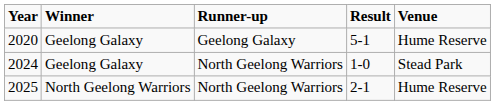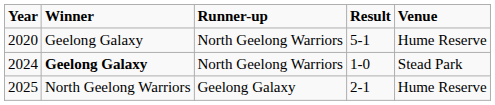2020 | Runner-up: Geelong Galaxy -> North Geelong Warriors
2024 | Winner: normal -> bold
2025 | Runner-up: North Geelong Warriors -> Geelong Galaxy
